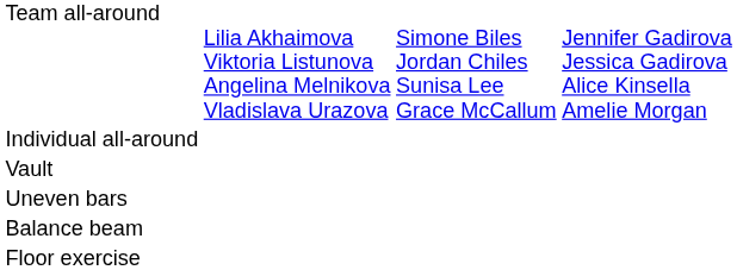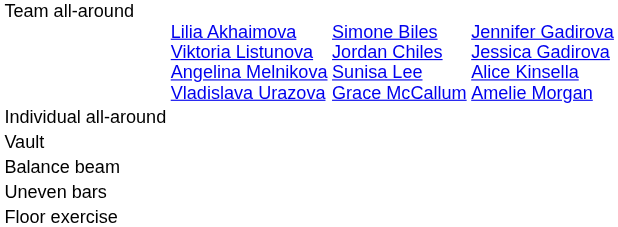rows swapped: Uneven bars <-> Balance beam
